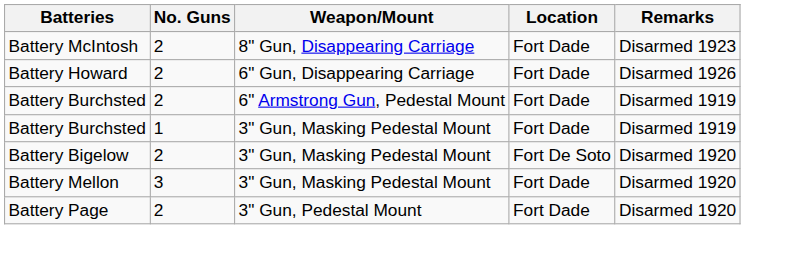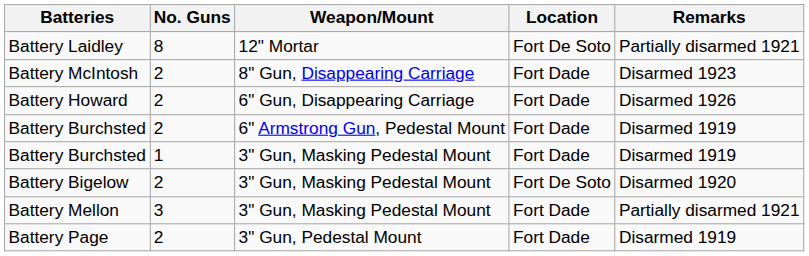+ row: Battery Laidley | 8 | 12" Mortar | Fort De Soto | Partially disarmed 1921
Battery Mellon | Remarks: Disarmed 1920 -> Partially disarmed 1921
Battery Page | Remarks: Disarmed 1920 -> Disarmed 1919
